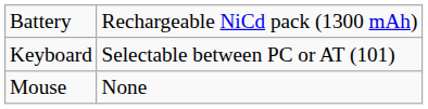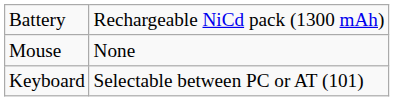rows swapped: Mouse <-> Keyboard
